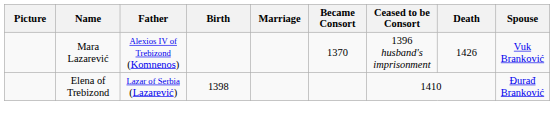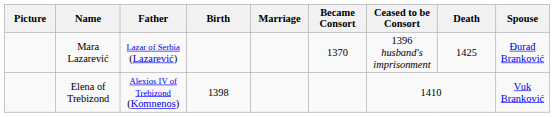Mara Lazarević | Father: Alexios IV of Trebizond (Komnenos) -> Lazar of Serbia (Lazarević)
Mara Lazarević | Death: 1426 -> 1425
Mara Lazarević | Spouse: Vuk Branković -> Đurađ Branković
Elena of Trebizond | Father: Lazar of Serbia (Lazarević) -> Alexios IV of Trebizond (Komnenos)
Elena of Trebizond | Spouse: Đurađ Branković -> Vuk Branković
